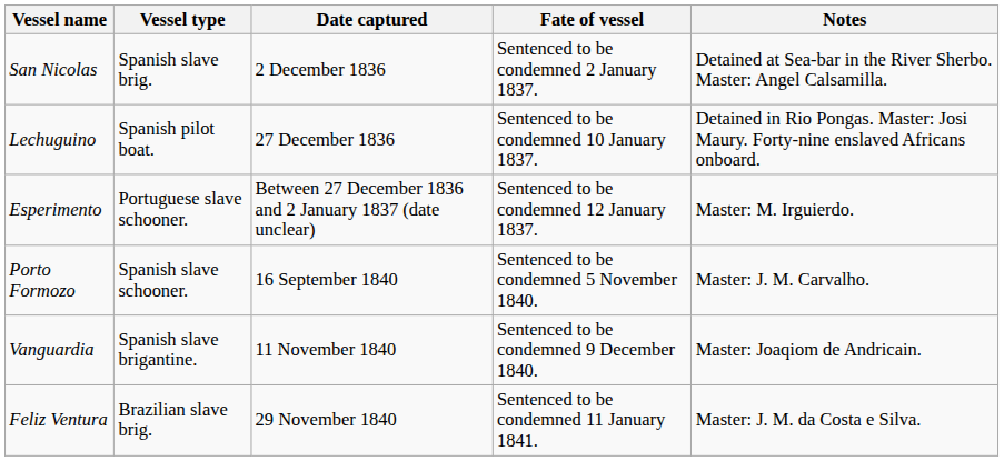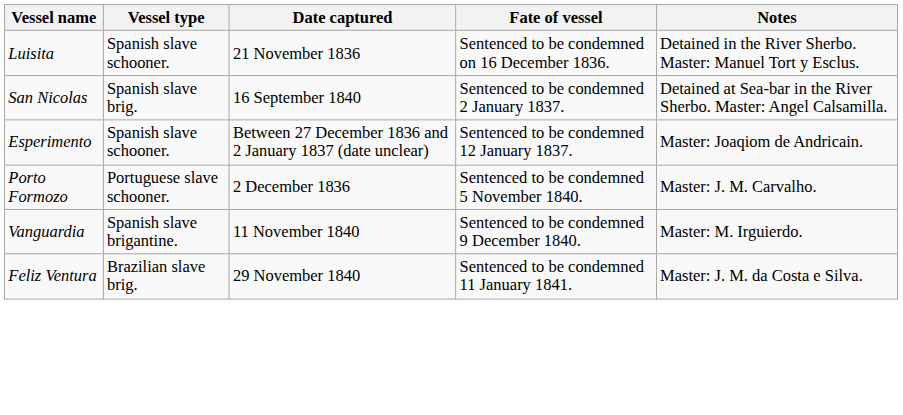+ row: Luisita | Spanish slave schooner. | 21 November 1836 | Sentenced to be condemned on 16 December 1836. | Detained in the River Sherbo. Master: Manuel Tort y Esclus.
San Nicolas | Date captured: 2 December 1836 -> 16 September 1840
- row: Lechuguino | Spanish pilot boat. | 27 December 1836 | Sentenced to be condemned 10 January 1837. | Detained in Rio Pongas. Master: Josi Maury. Forty-nine enslaved Africans onboard.
Esperimento | Vessel type: Portuguese slave schooner. -> Spanish slave schooner.
Esperimento | Notes: Master: M. Irguierdo. -> Master: Joaqiom de Andricain.
Porto Formozo | Vessel type: Spanish slave schooner. -> Portuguese slave schooner.
Porto Formozo | Date captured: 16 September 1840 -> 2 December 1836
Vanguardia | Notes: Master: Joaqiom de Andricain. -> Master: M. Irguierdo.
